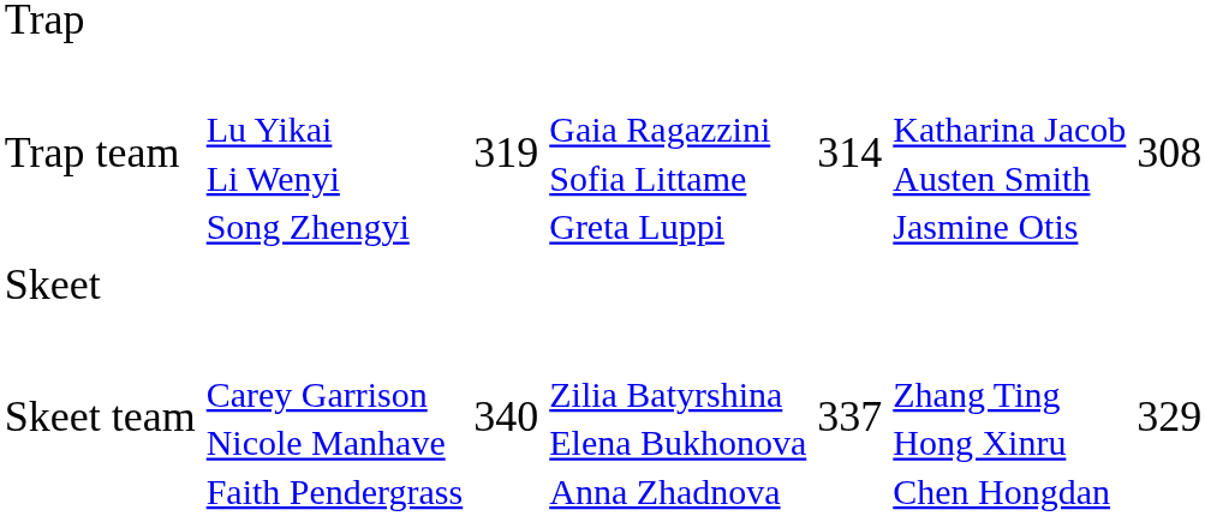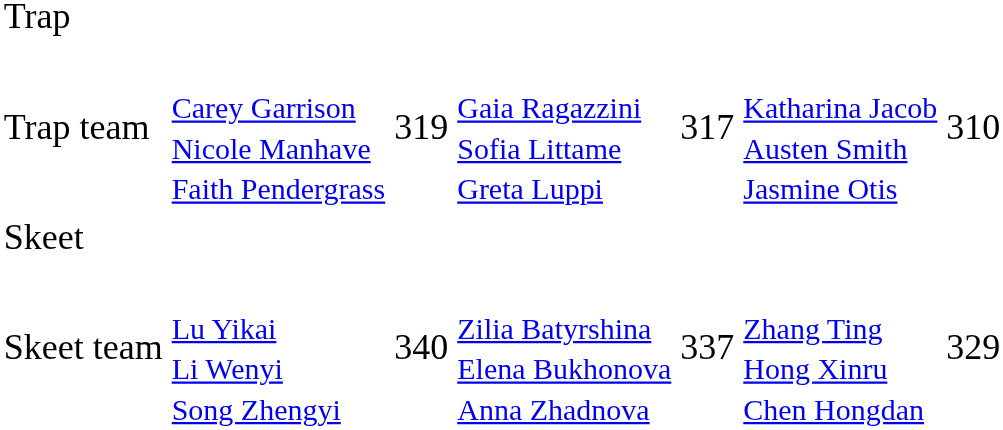Trap team | column 2: Lu Yikai Li Wenyi Song Zhengyi -> Carey Garrison Nicole Manhave Faith Pendergrass
Trap team | column 5: 314 -> 317
Trap team | column 7: 308 -> 310
Skeet team | column 2: Carey Garrison Nicole Manhave Faith Pendergrass -> Lu Yikai Li Wenyi Song Zhengyi
